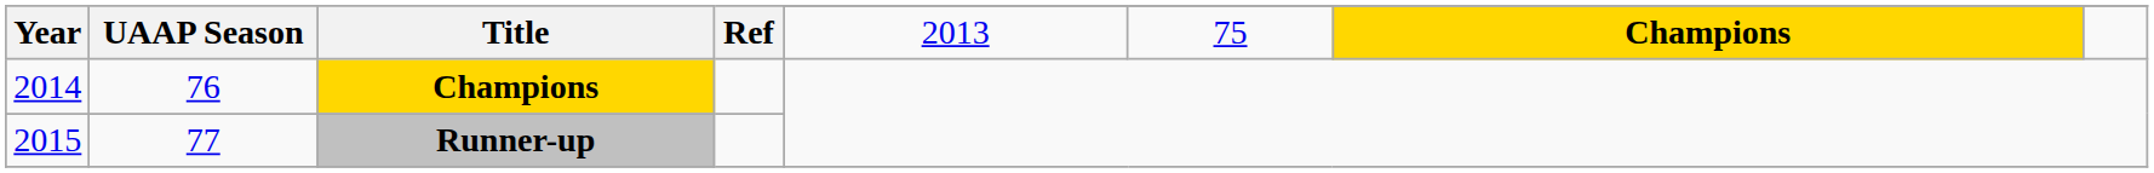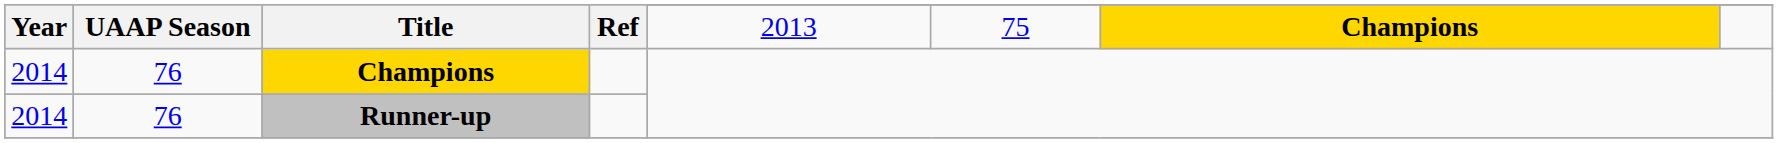Runner-up | Year: 2015 -> 2014
Runner-up | UAAP Season: 77 -> 76
